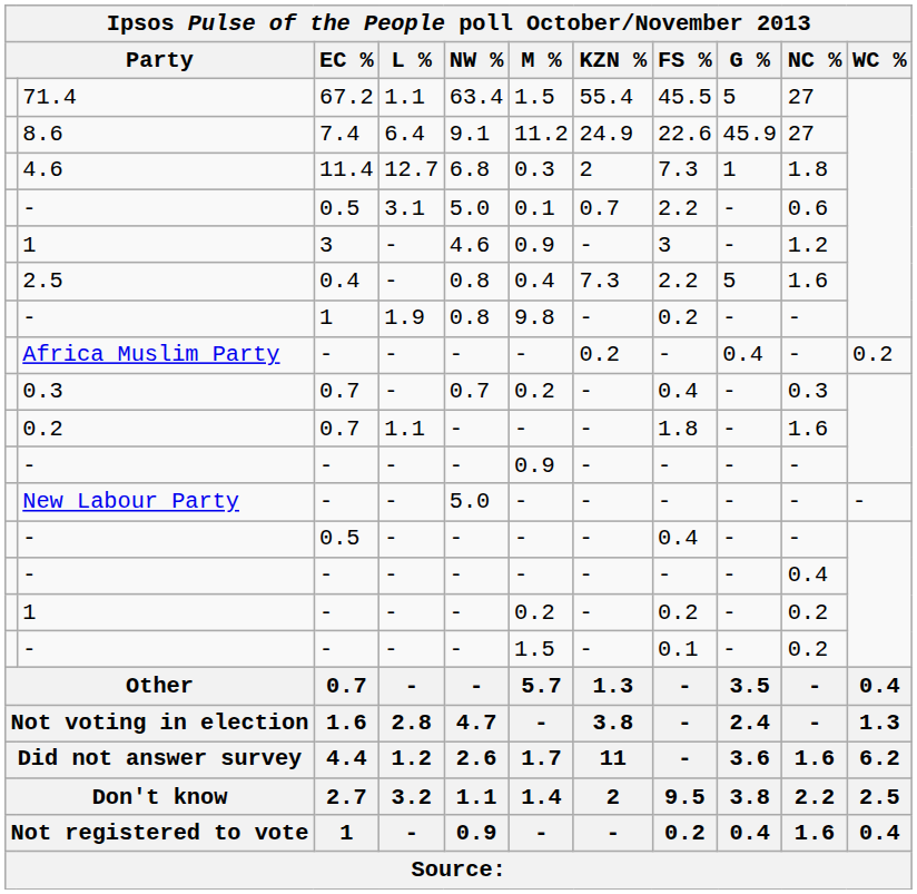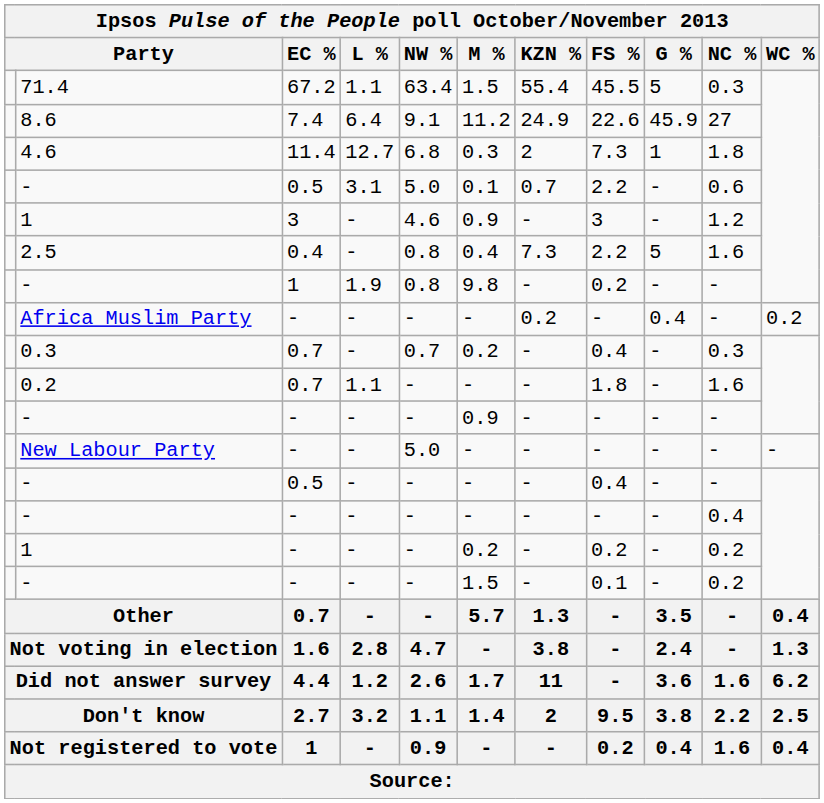71.4 | NC %: 27 -> 0.3
